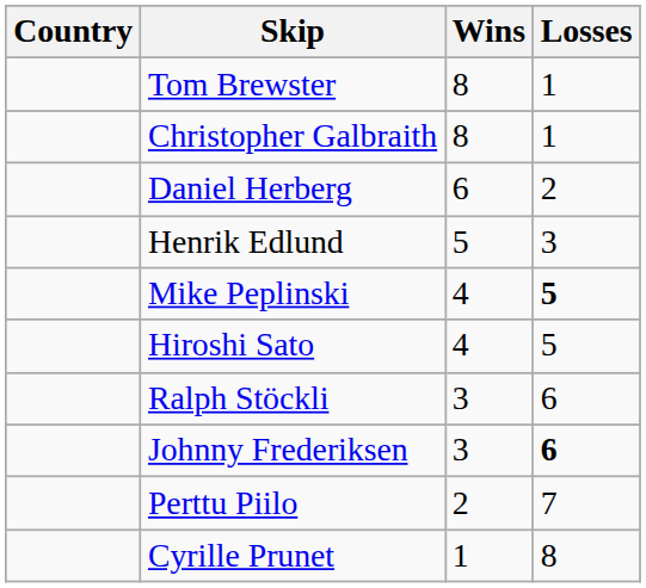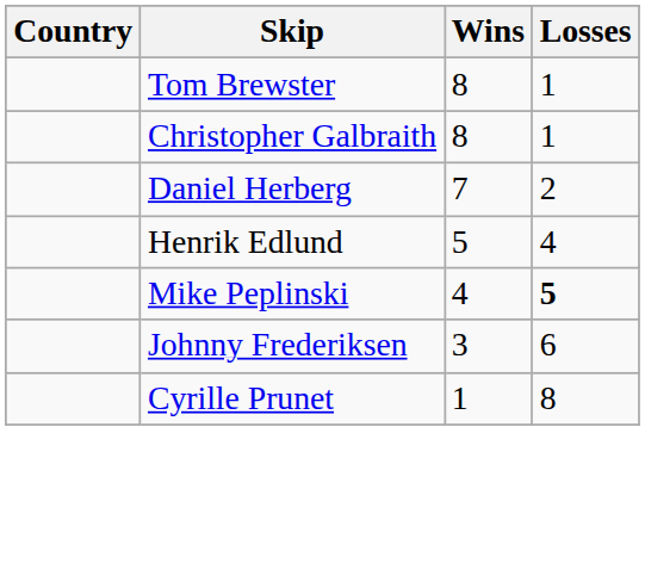Daniel Herberg | Wins: 6 -> 7
Henrik Edlund | Losses: 3 -> 4
- row: Hiroshi Sato | 4 | 5
- row: Ralph Stöckli | 3 | 6
Johnny Frederiksen | Losses: bold -> normal
- row: Perttu Piilo | 2 | 7
